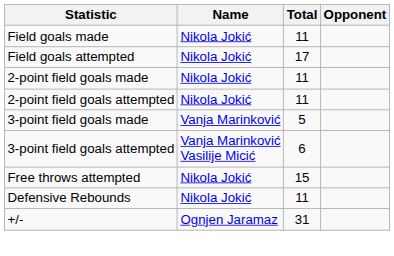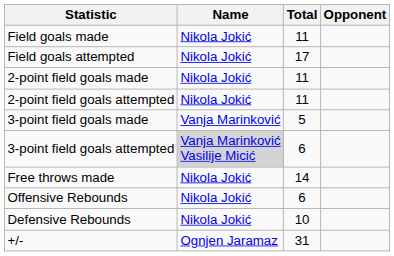3-point field goals attempted | Name: no background -> lightgrey background
+ row: Free throws made | Nikola Jokić | 14
- row: Free throws attempted | Nikola Jokić | 15
+ row: Offensive Rebounds | Nikola Jokić | 6
Defensive Rebounds | Total: 11 -> 10
